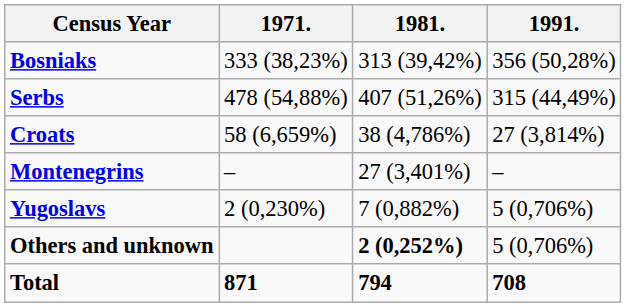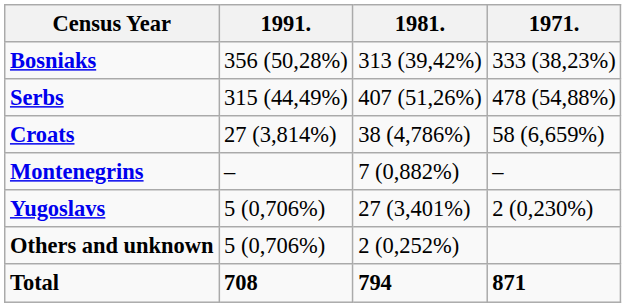columns swapped: 1991. <-> 1971.
Montenegrins | 1981.: 27 (3,401%) -> 7 (0,882%)
Yugoslavs | 1981.: 7 (0,882%) -> 27 (3,401%)
Others and unknown | 1981.: bold -> normal
